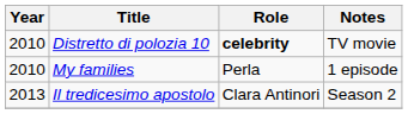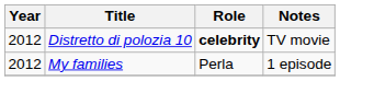Distretto di polozia 10 | Year: 2010 -> 2012
My families | Year: 2010 -> 2012
- row: 2013 | Il tredicesimo apostolo | Clara Antinori | Season 2
